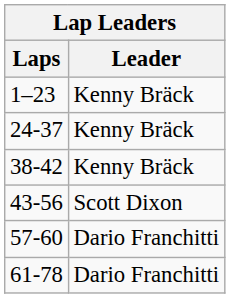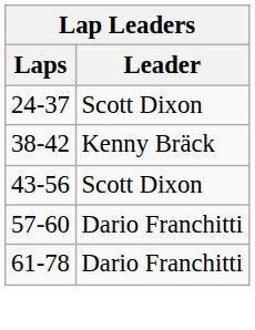- row: 1–23 | Kenny Bräck
24-37 | Leader: Kenny Bräck -> Scott Dixon
